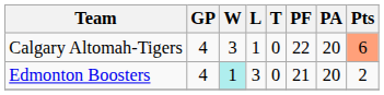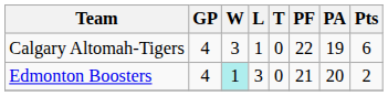Calgary Altomah-Tigers | PA: 20 -> 19
Calgary Altomah-Tigers | Pts: lightsalmon background -> no background
